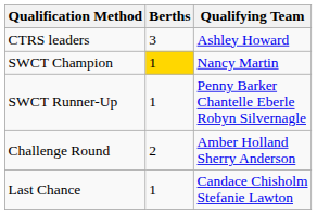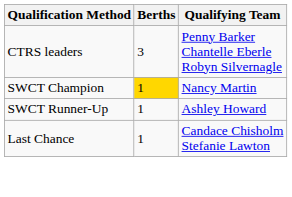CTRS leaders | Qualifying Team: Ashley Howard -> Penny Barker Chantelle Eberle Robyn Silvernagle
SWCT Runner-Up | Qualifying Team: Penny Barker Chantelle Eberle Robyn Silvernagle -> Ashley Howard
- row: Challenge Round | 2 | Amber Holland Sherry Anderson
